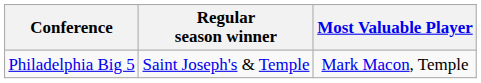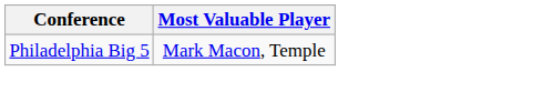- column: Regular season winner | Saint Joseph's & Temple
